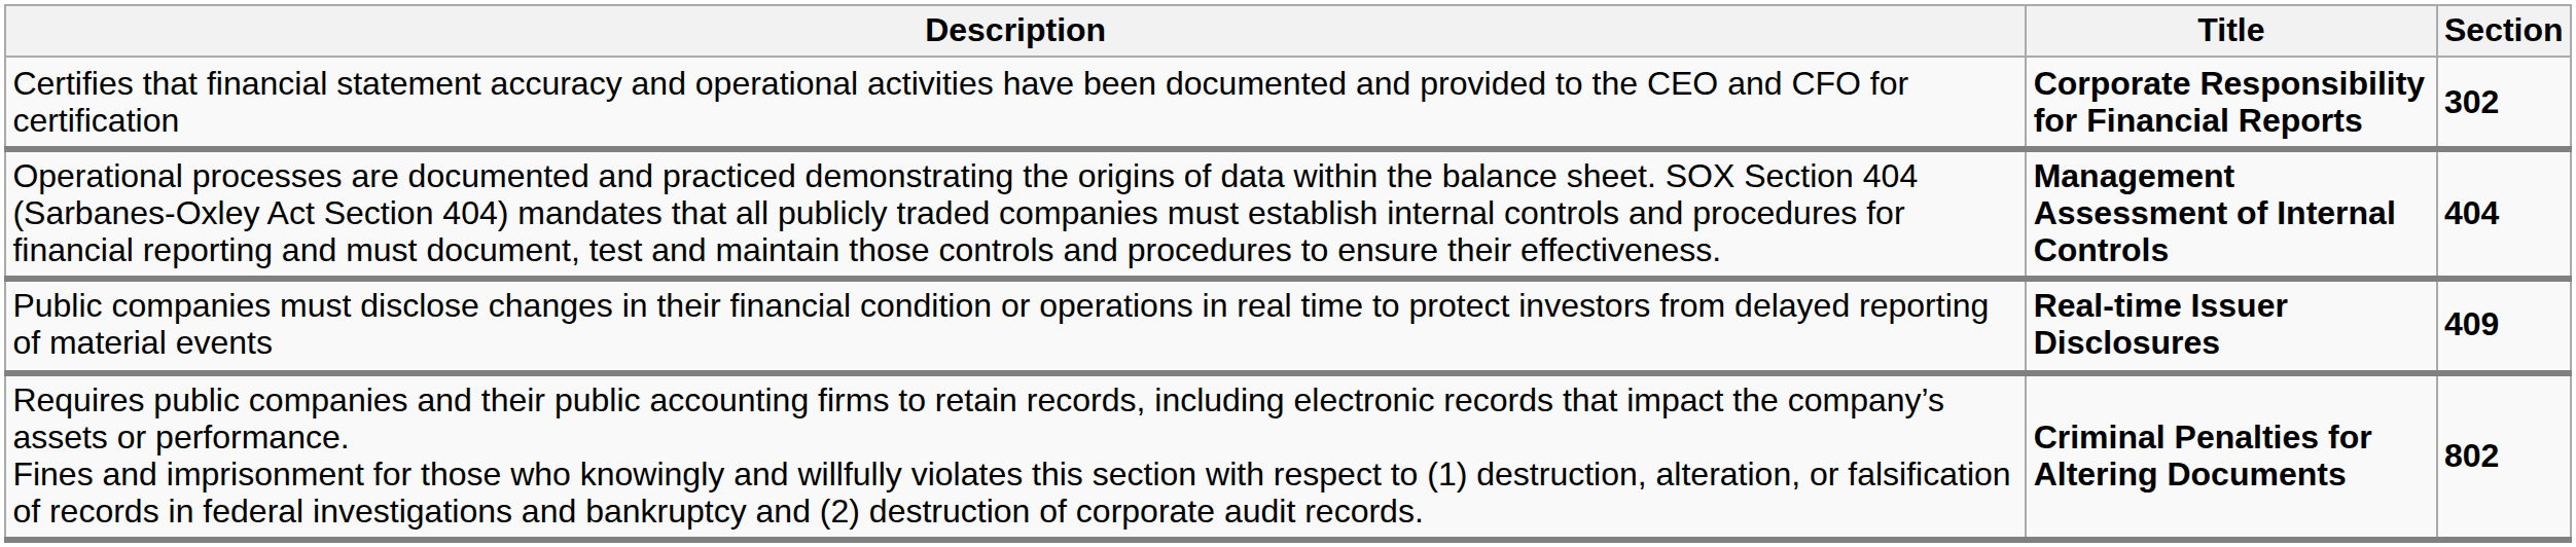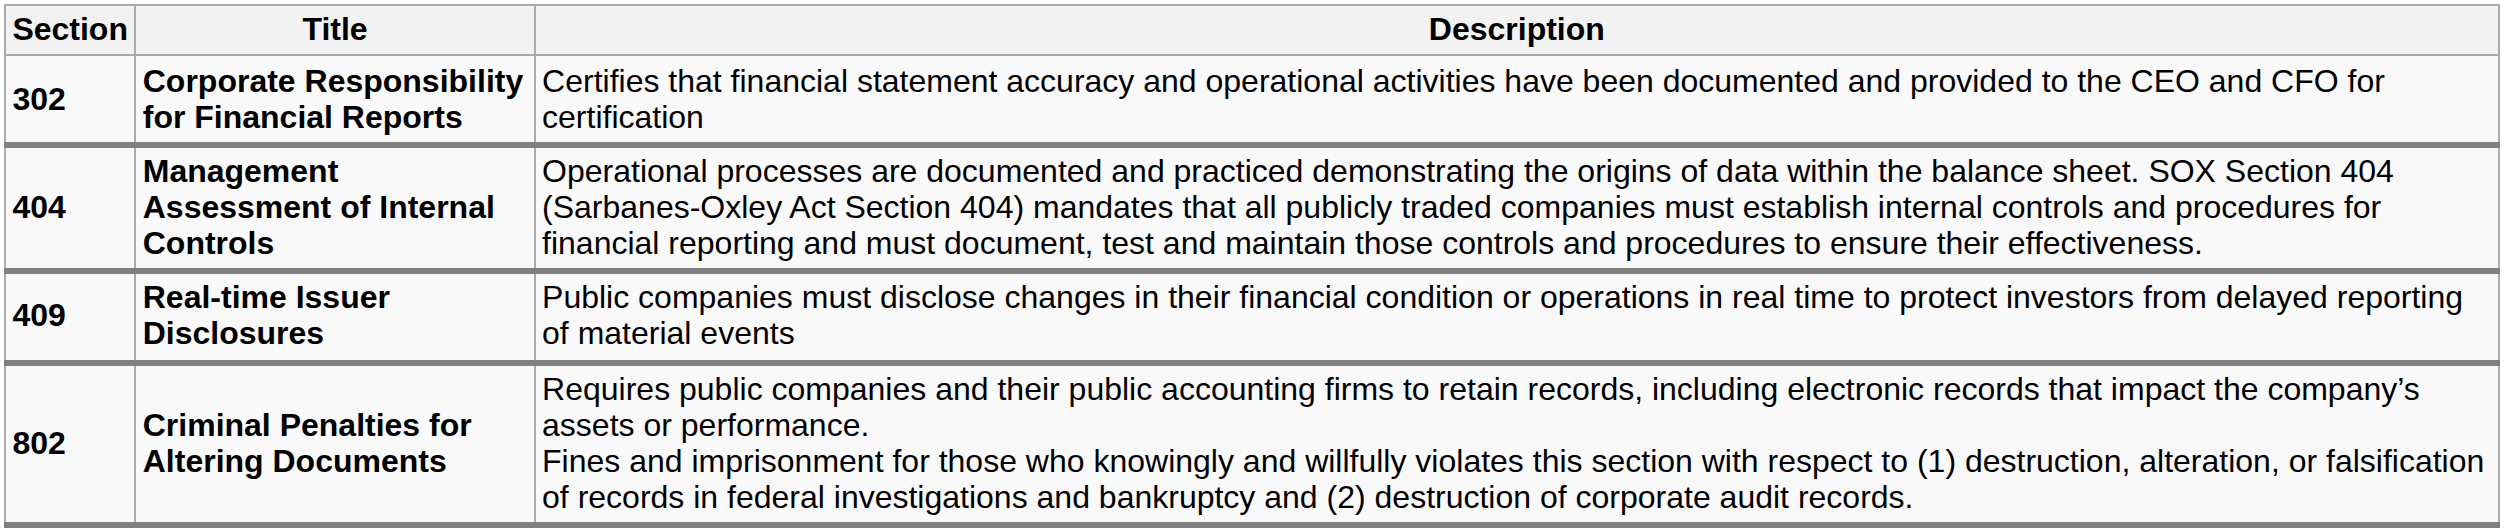columns swapped: Section <-> Description
